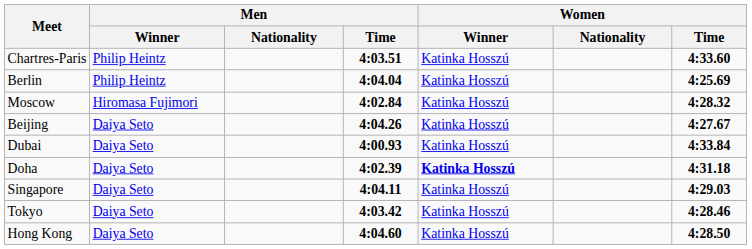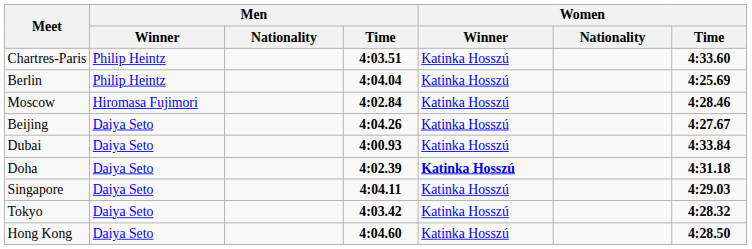Moscow | Women / Time: 4:28.32 -> 4:28.46
Tokyo | Women / Time: 4:28.46 -> 4:28.32
